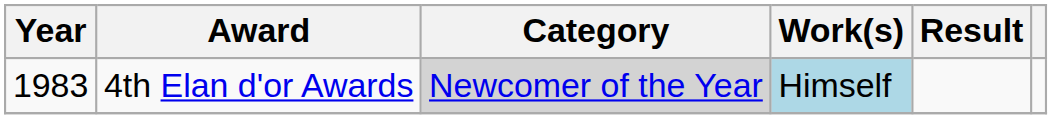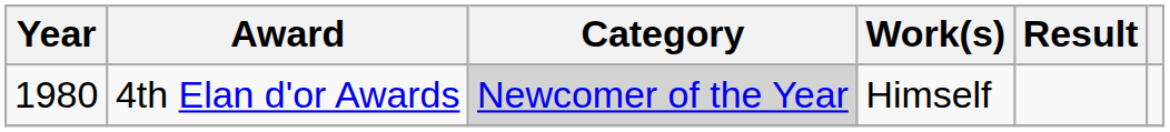4th Elan d'or Awards | Year: 1983 -> 1980
4th Elan d'or Awards | Work(s): lightblue background -> no background
